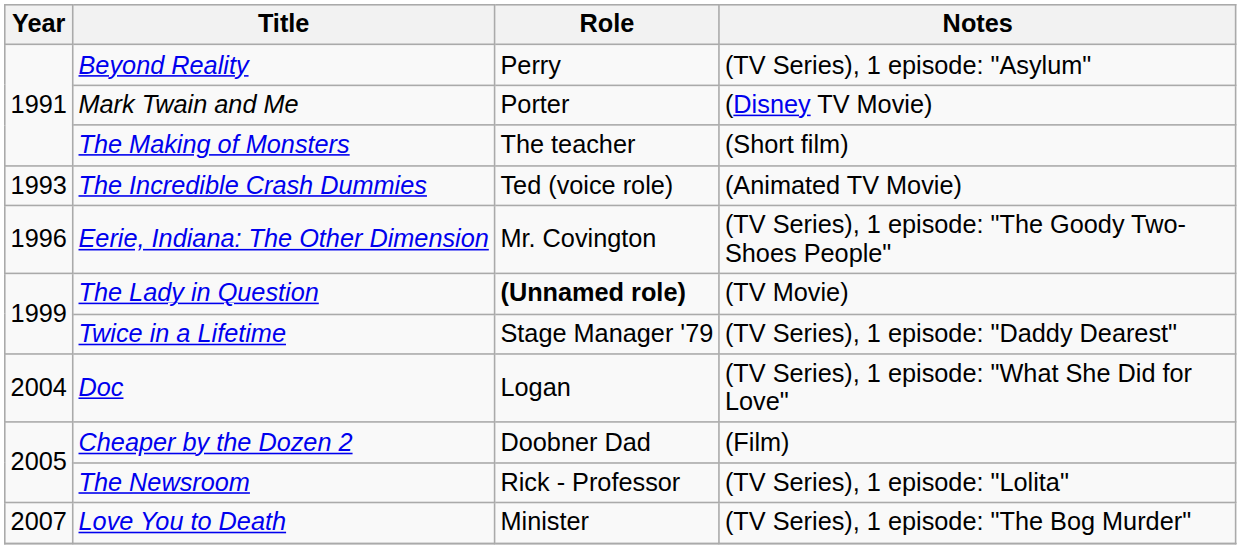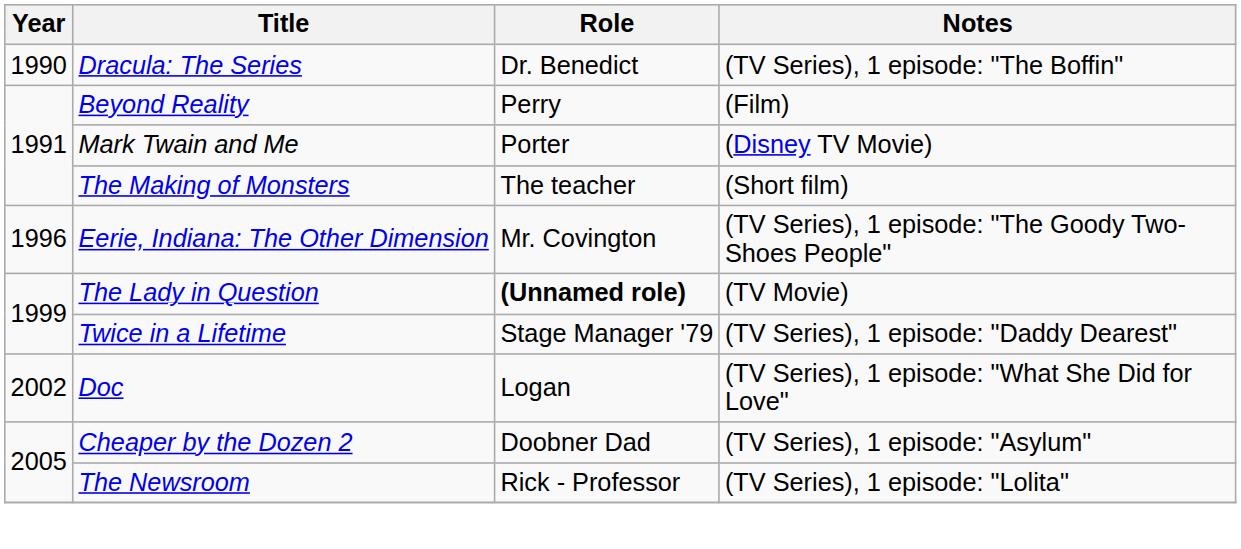+ row: 1990 | Dracula: The Series | Dr. Benedict | (TV Series), 1 episode: "The Boffin"
Beyond Reality | Notes: (TV Series), 1 episode: "Asylum" -> (Film)
- row: 1993 | The Incredible Crash Dummies | Ted (voice role) | (Animated TV Movie)
Doc | Year: 2004 -> 2002
Cheaper by the Dozen 2 | Notes: (Film) -> (TV Series), 1 episode: "Asylum"
- row: 2007 | Love You to Death | Minister | (TV Series), 1 episode: "The Bog Murder"
